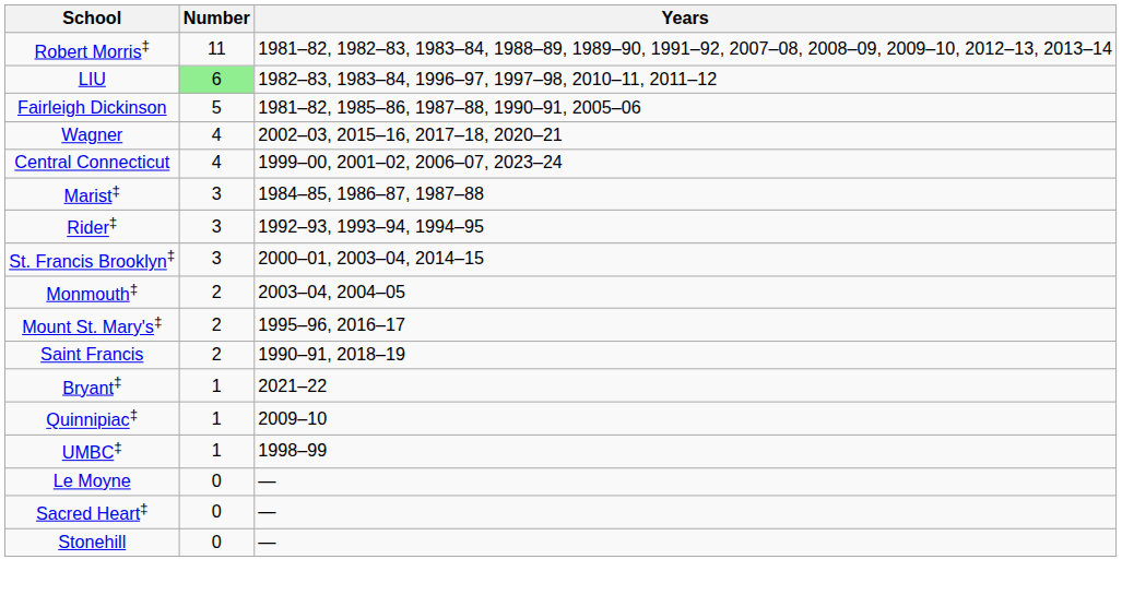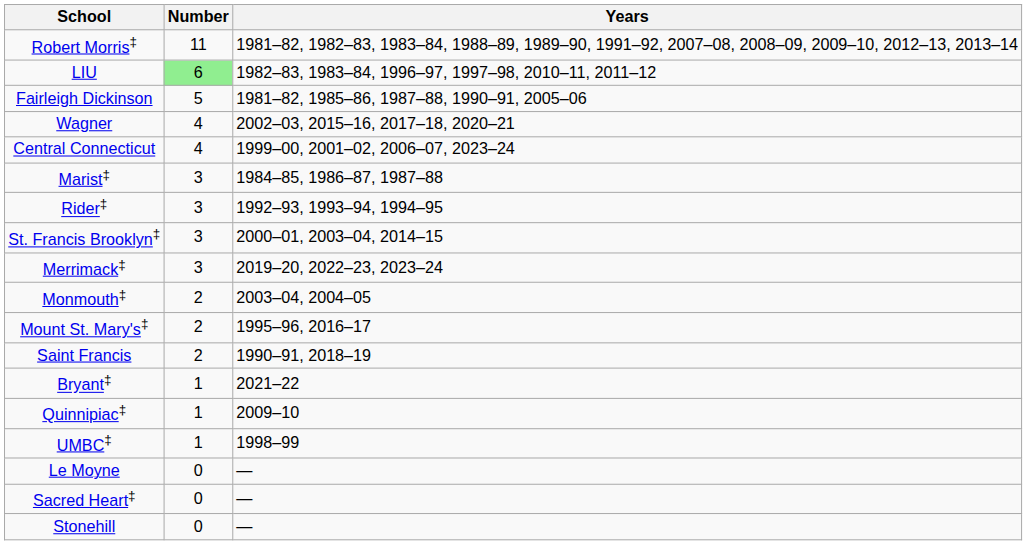+ row: Merrimack‡ | 3 | 2019–20, 2022–23, 2023–24
